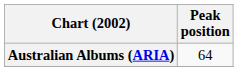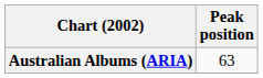Australian Albums (ARIA) | Peak position: 64 -> 63
